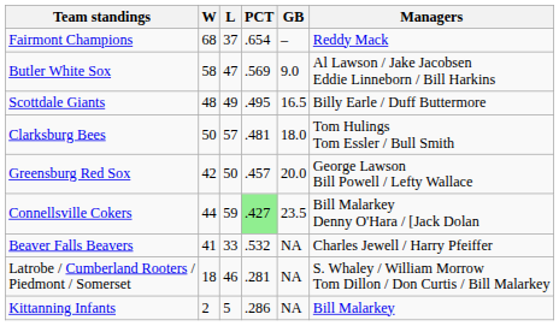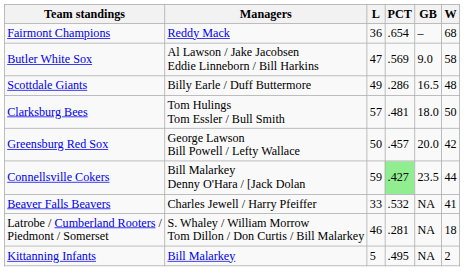columns swapped: W <-> Managers
Fairmont Champions | L: 37 -> 36
Scottdale Giants | PCT: .495 -> .286
Kittanning Infants | PCT: .286 -> .495
